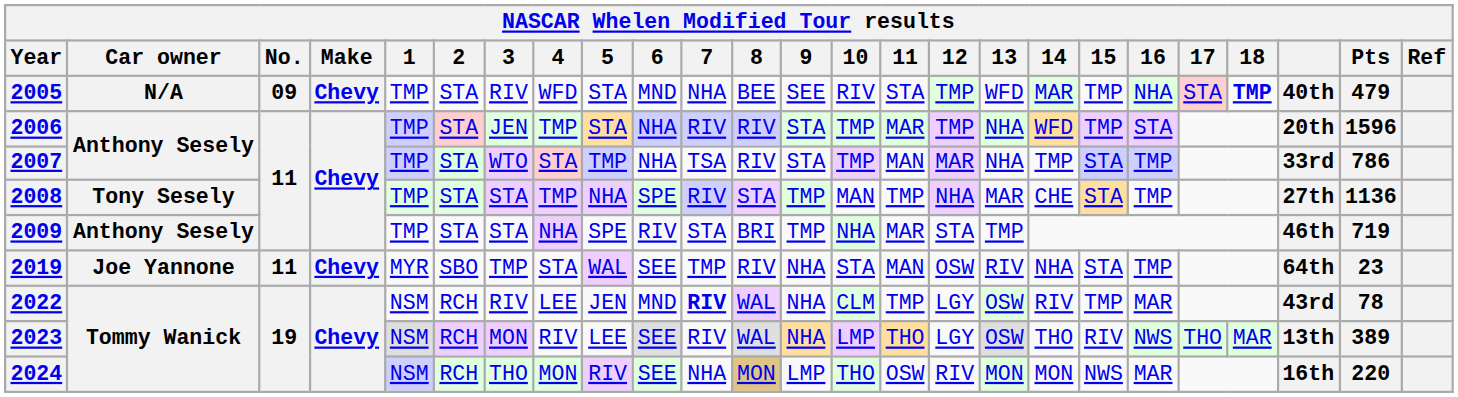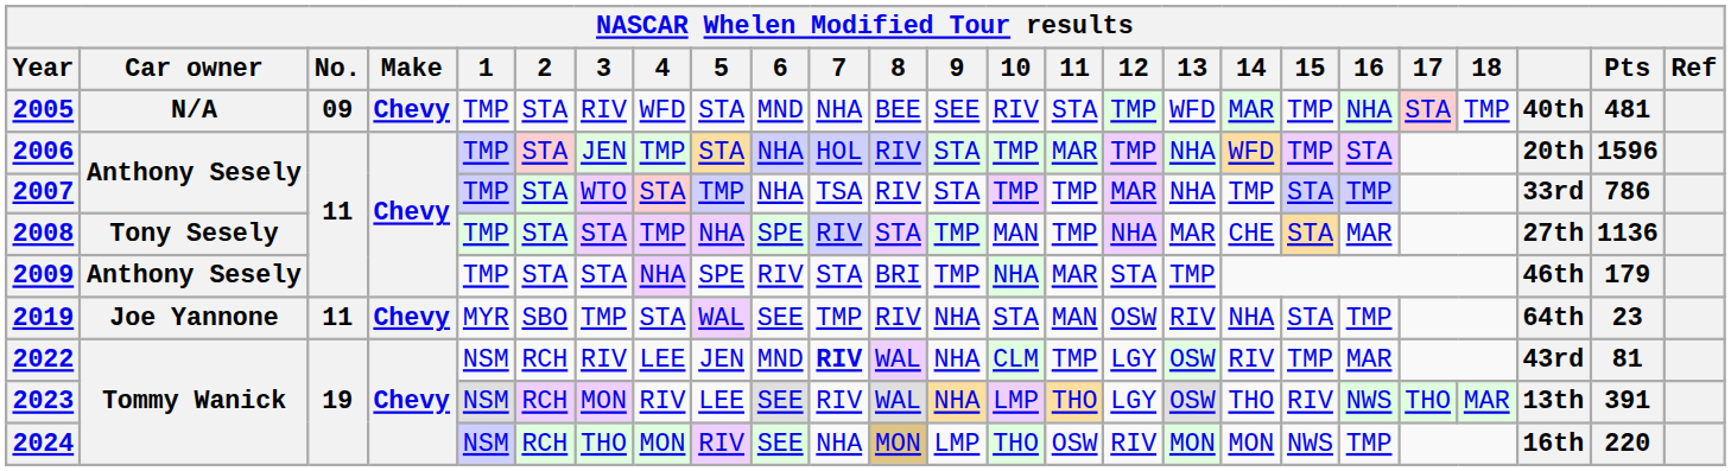2005 | 18: bold -> normal
2005 | Pts: 479 -> 481
2006 | 7: RIV -> HOL
2007 | 11: MAN -> TMP
2008 | 16: TMP -> MAR
2009 | Pts: 719 -> 179
2022 | Pts: 78 -> 81
2023 | Pts: 389 -> 391
2024 | 16: MAR -> TMP
